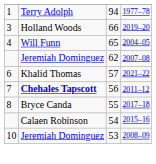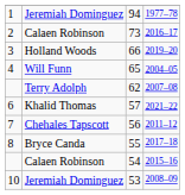1977–78 | column 2: Terry Adolph -> Jeremiah Dominguez
+ row: 2 | Calaen Robinson | 73 | 2016–17
2007–08 | column 2: Jeremiah Dominguez -> Terry Adolph
2011–12 | column 2: bold -> normal
